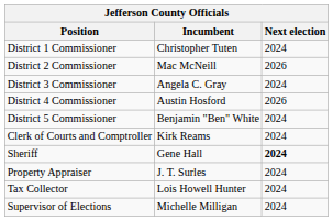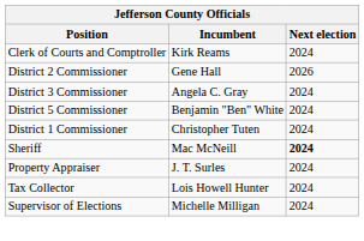rows swapped: District 1 Commissioner <-> Clerk of Courts and Comptroller
District 2 Commissioner | Incumbent: Mac McNeill -> Gene Hall
- row: District 4 Commissioner | Austin Hosford | 2026
Sheriff | Incumbent: Gene Hall -> Mac McNeill
